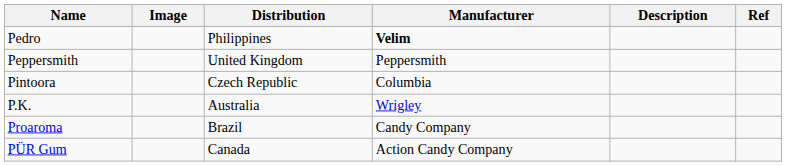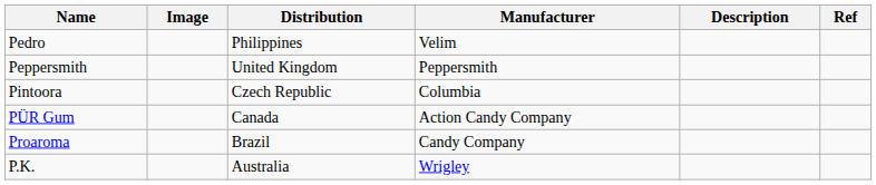Pedro | Manufacturer: bold -> normal
rows swapped: P.K. <-> PÜR Gum
